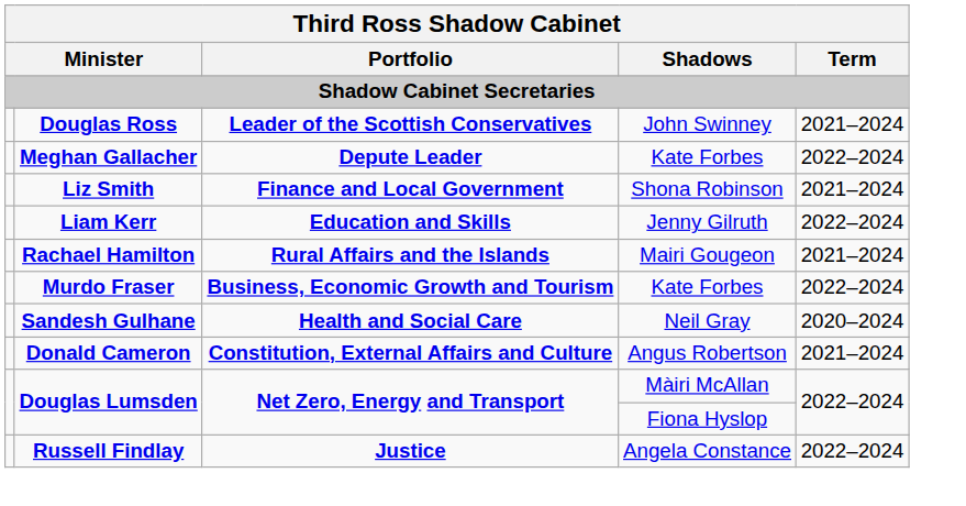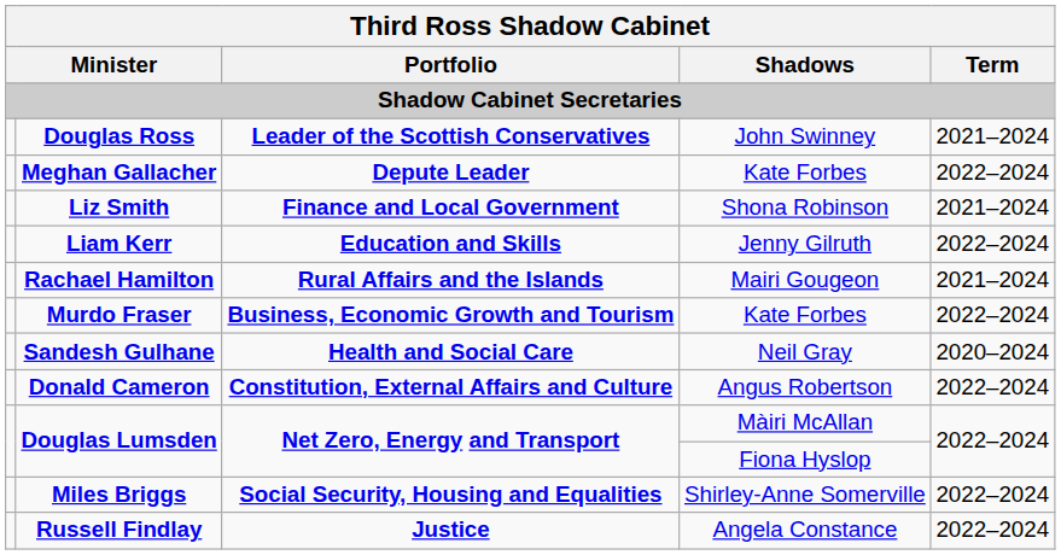Donald Cameron | Term: 2021–2024 -> 2022–2024
+ row: Miles Briggs | Social Security, Housing and Equalities | Shirley-Anne Somerville | 2022–2024
